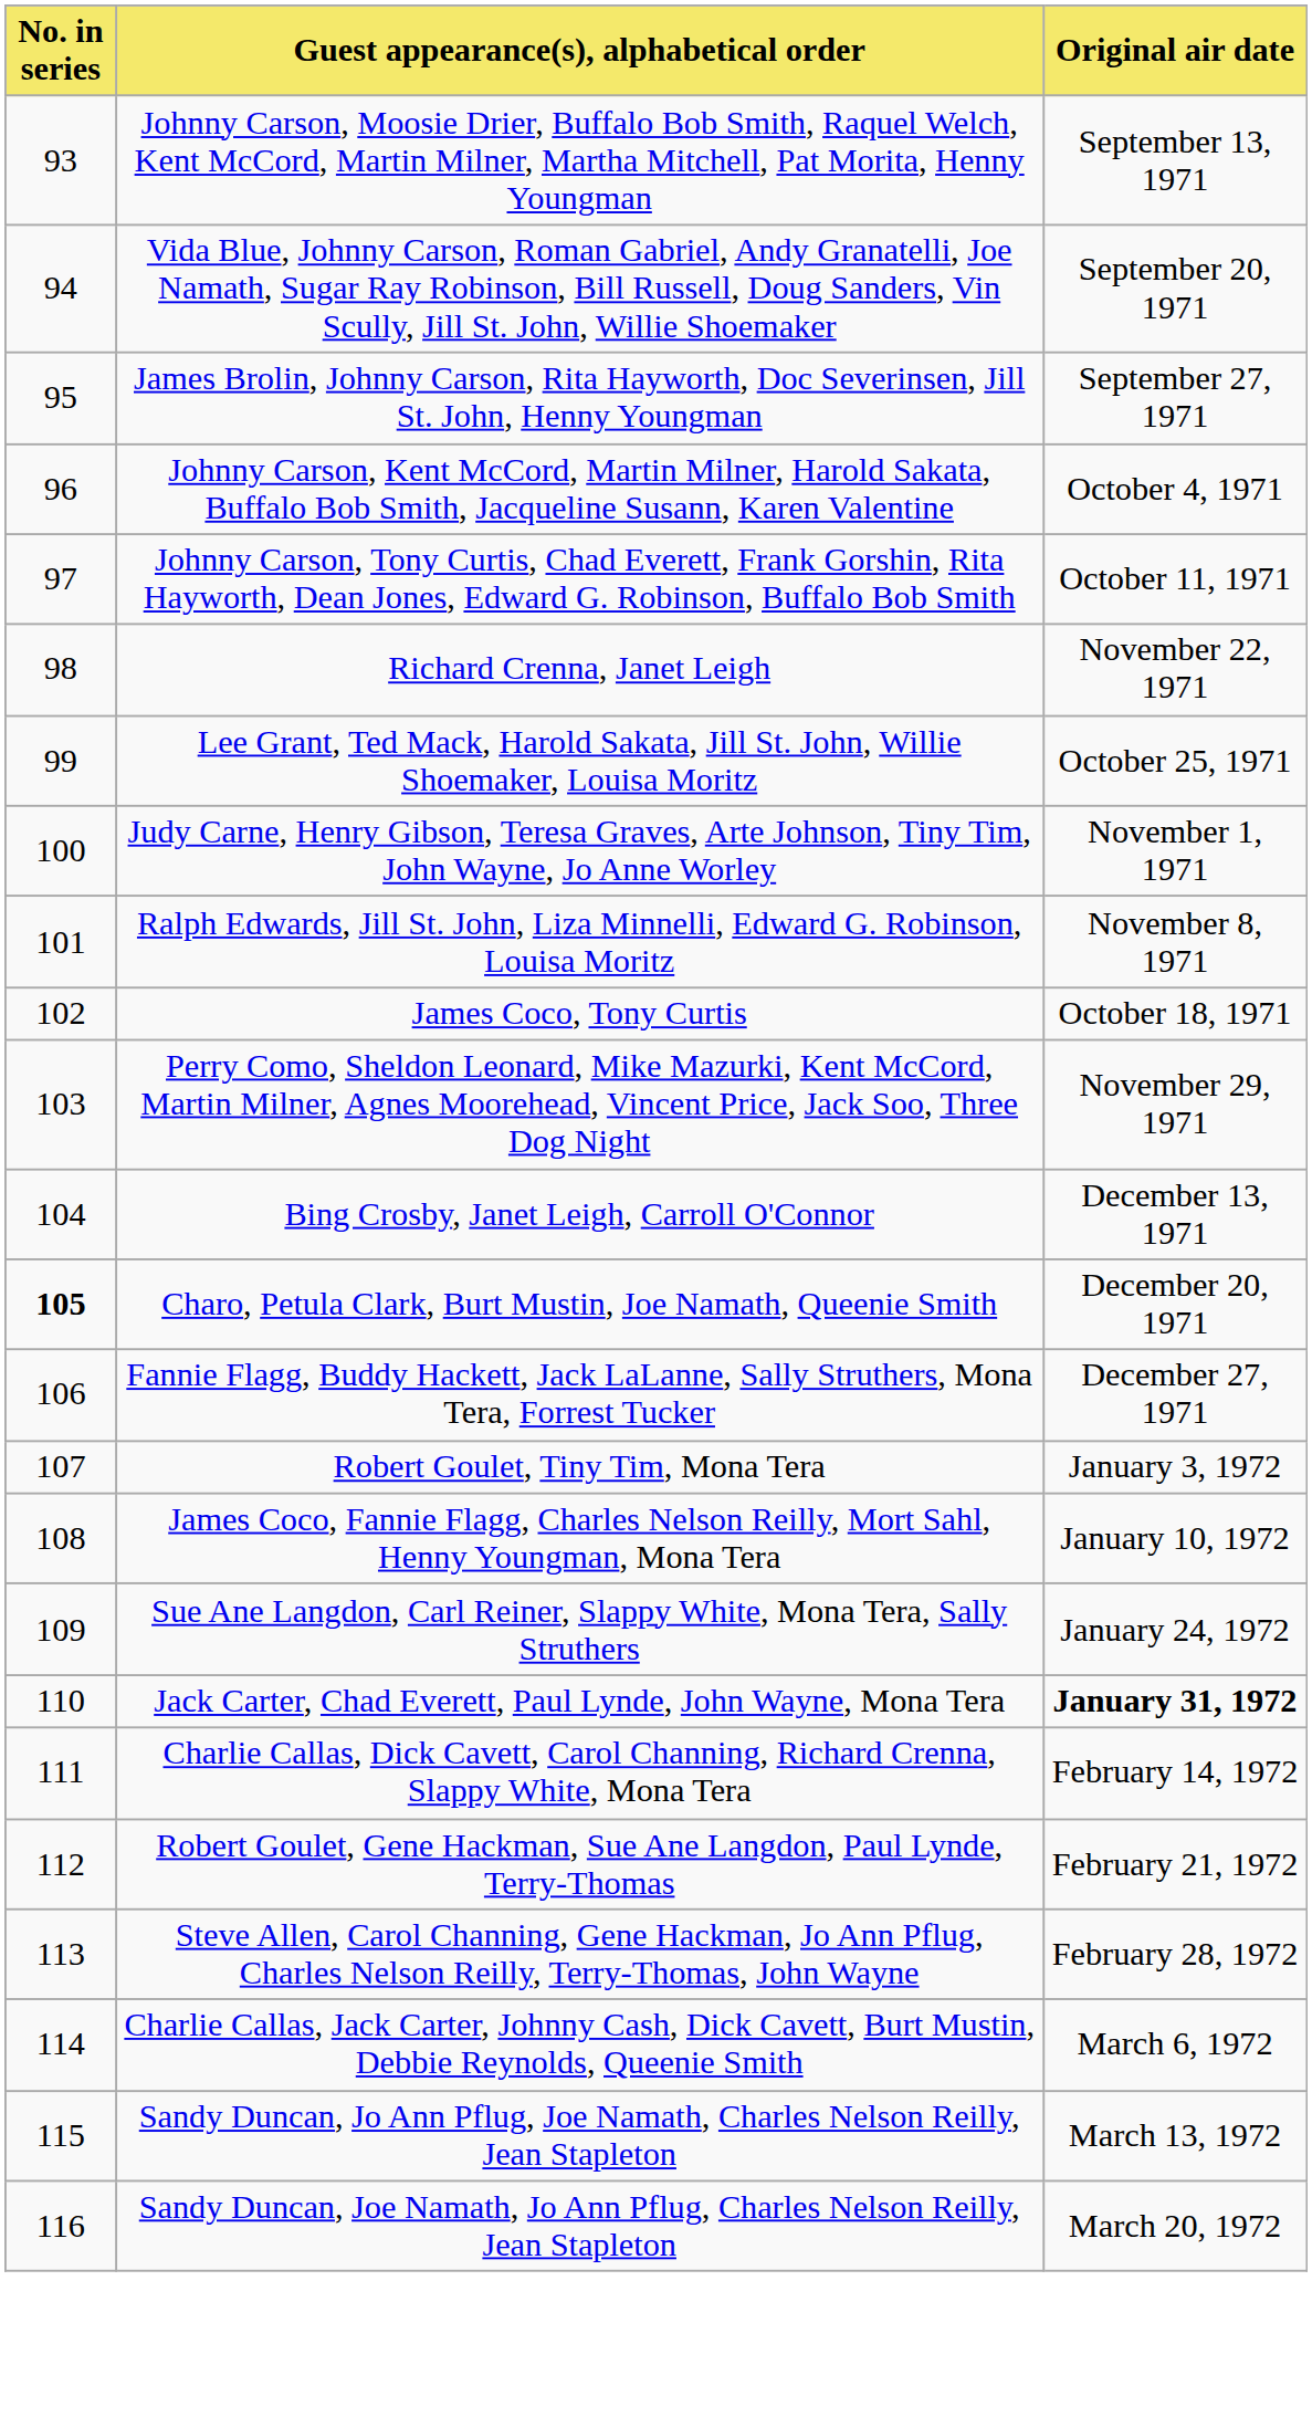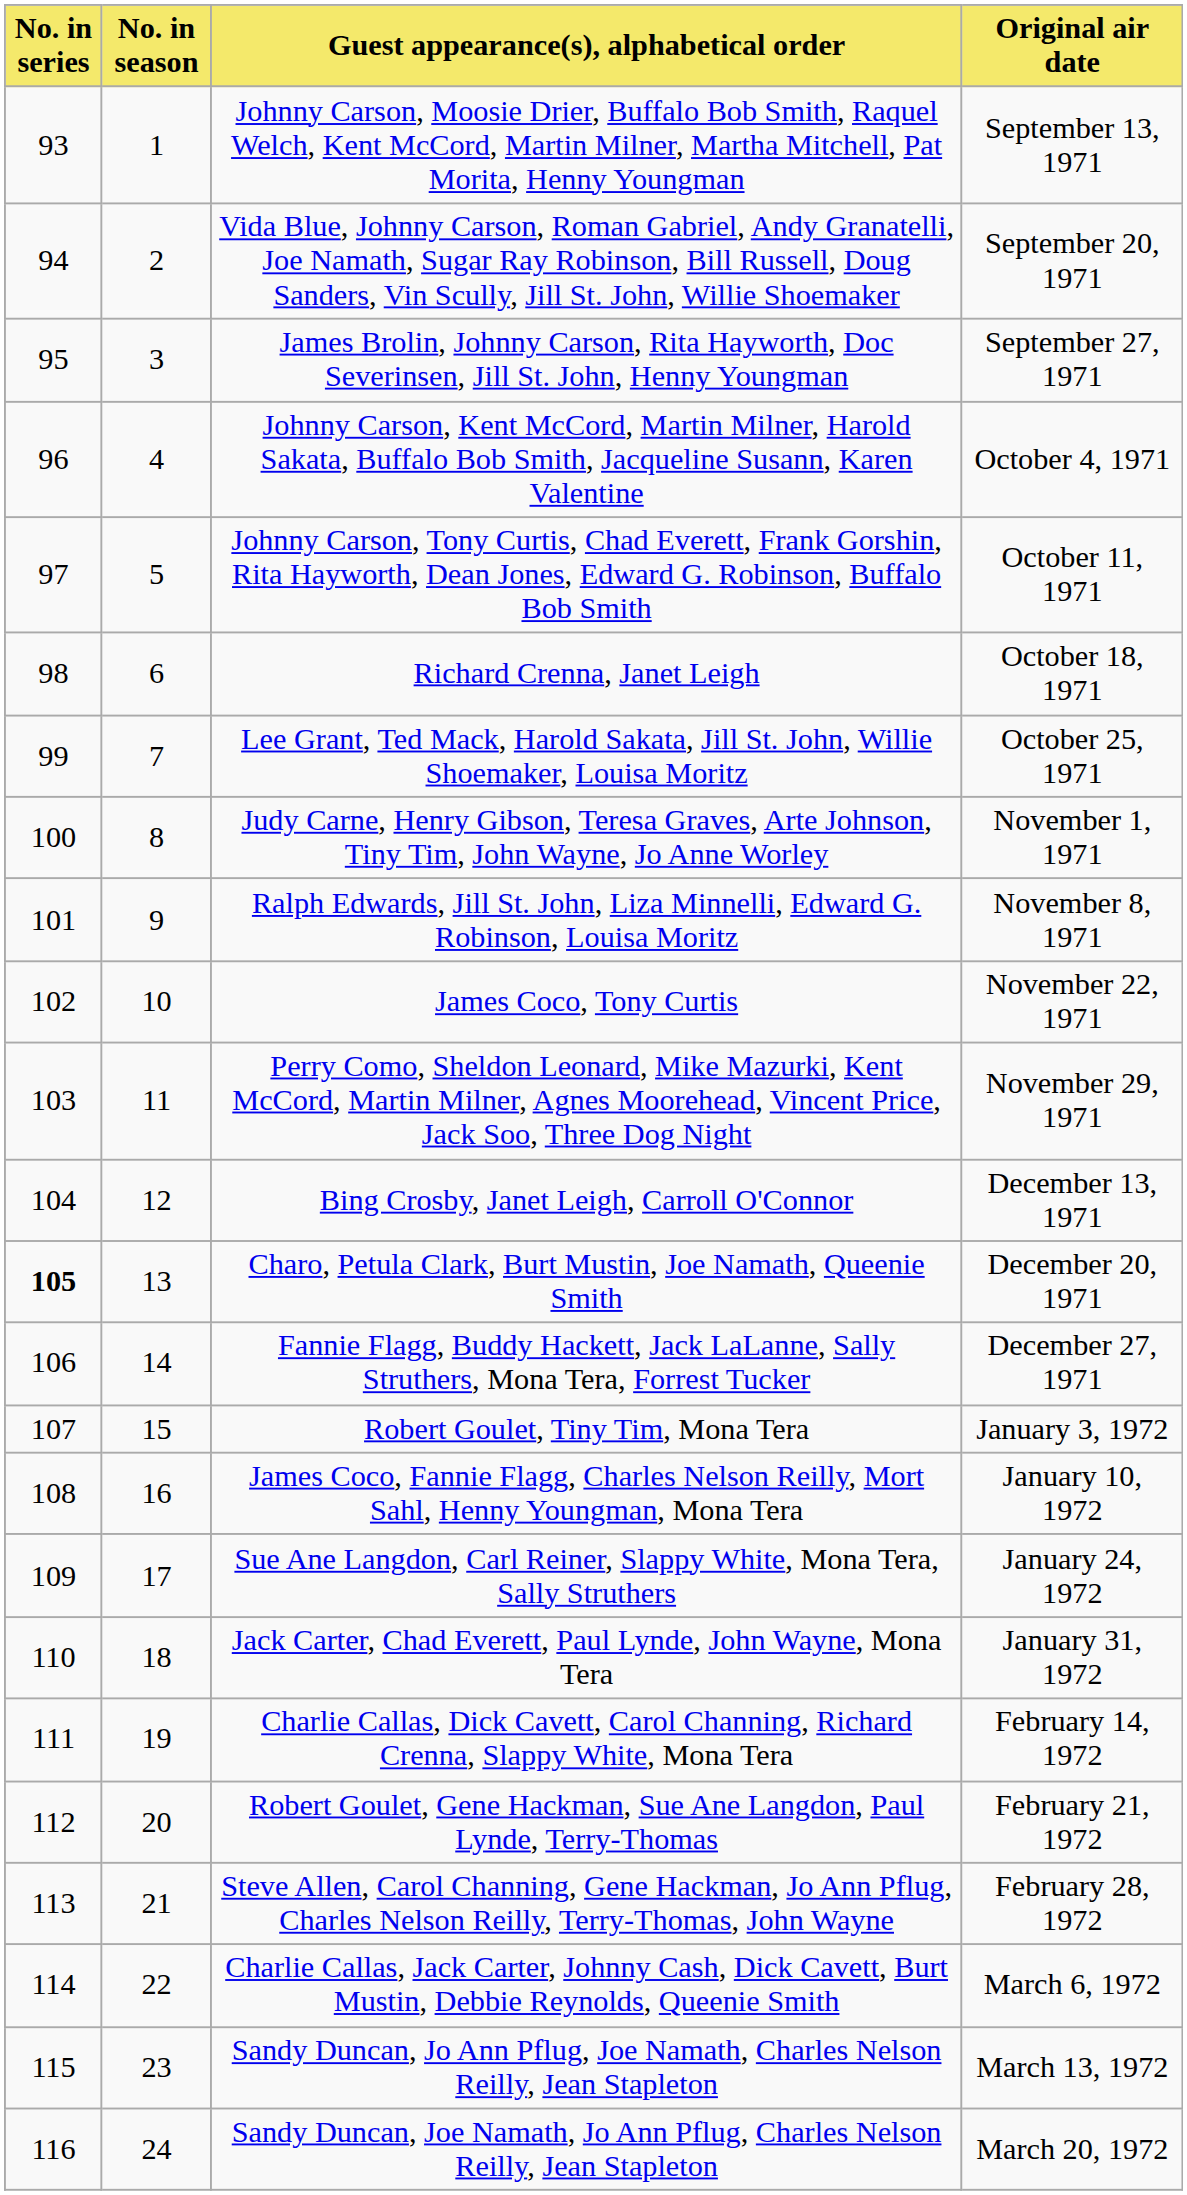+ column: No. in season | 1 | 2 | 3 | 4 | 5 | 6 | 7 | 8 | 9 | 10 | 11 | 12 | 13 | 14 | 15 | 16 | 17 | 18 | 19 | 20 | 21 | 22 | 23 | 24
Richard Crenna, Janet Leigh | Original air date: November 22, 1971 -> October 18, 1971
James Coco, Tony Curtis | Original air date: October 18, 1971 -> November 22, 1971
Jack Carter, Chad Everett, Paul Lynde, John Wayne, Mona Tera | Original air date: bold -> normal
